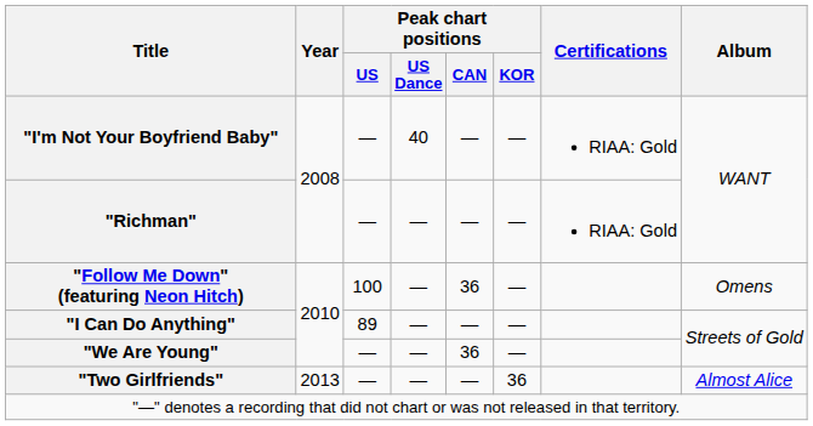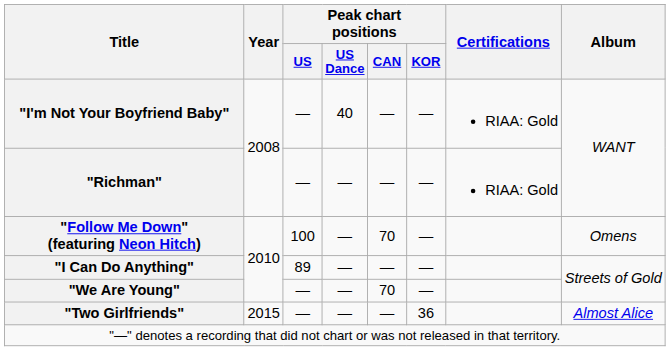"Follow Me Down" (featuring Neon Hitch) | Peak chart positions / CAN: 36 -> 70
"We Are Young" | Peak chart positions / CAN: 36 -> 70
"Two Girlfriends" | Year: 2013 -> 2015
